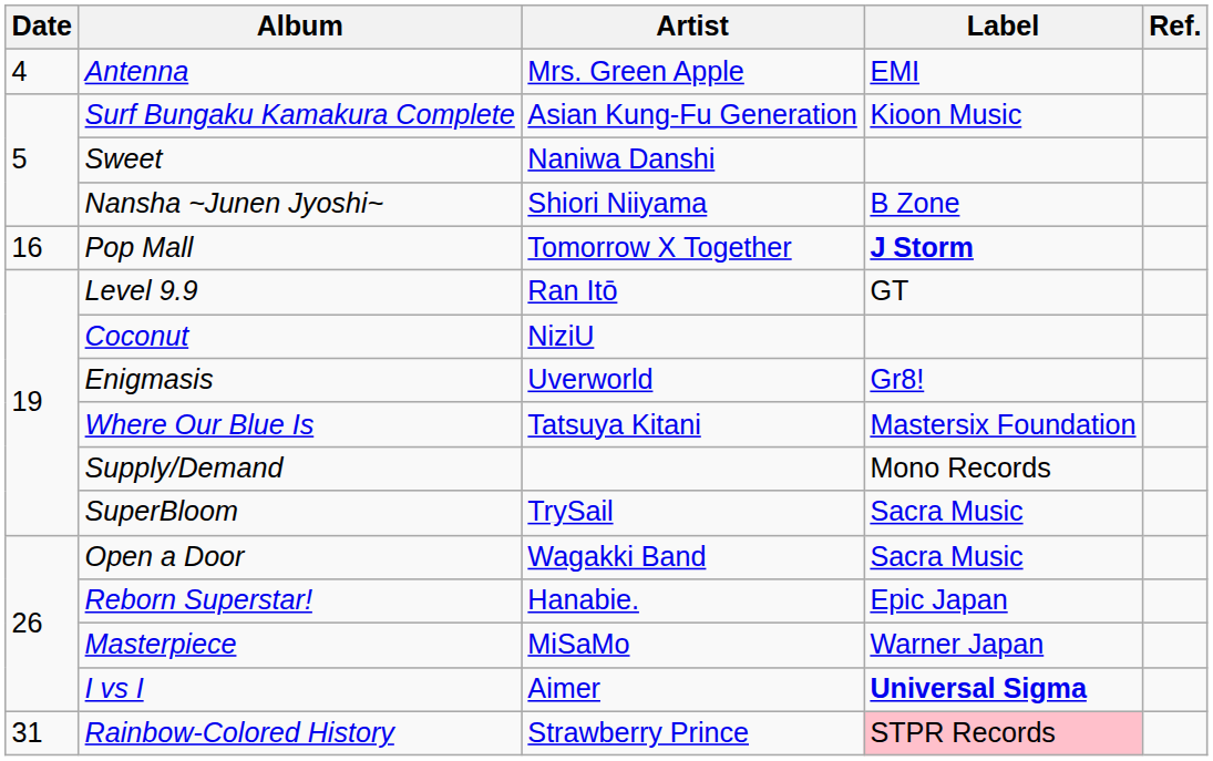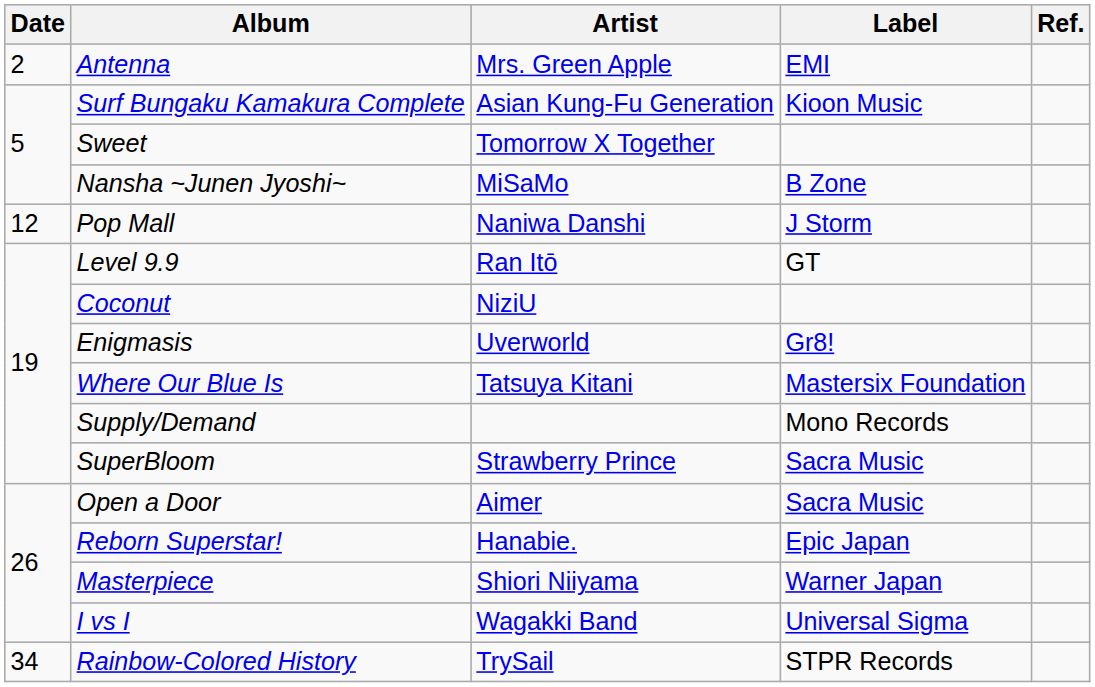Antenna | Date: 4 -> 2
Sweet | Artist: Naniwa Danshi -> Tomorrow X Together
Nansha ~Junen Jyoshi~ | Artist: Shiori Niiyama -> MiSaMo
Pop Mall | Date: 16 -> 12
Pop Mall | Artist: Tomorrow X Together -> Naniwa Danshi
Pop Mall | Label: bold -> normal
SuperBloom | Artist: TrySail -> Strawberry Prince
Open a Door | Artist: Wagakki Band -> Aimer
Masterpiece | Artist: MiSaMo -> Shiori Niiyama
I vs I | Artist: Aimer -> Wagakki Band
I vs I | Label: bold -> normal
Rainbow-Colored History | Date: 31 -> 34
Rainbow-Colored History | Artist: Strawberry Prince -> TrySail
Rainbow-Colored History | Label: pink background -> no background
